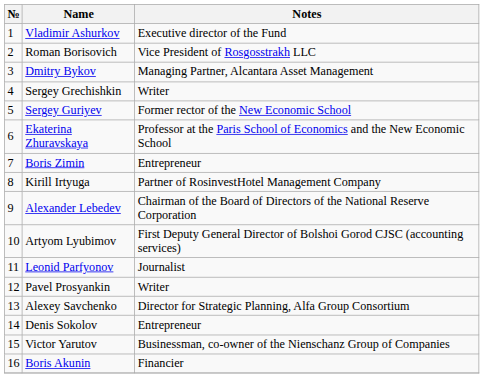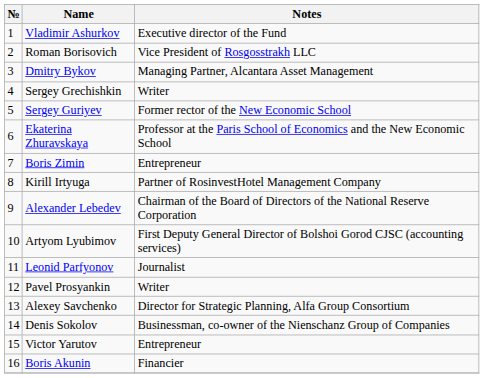Denis Sokolov | Notes: Entrepreneur -> Businessman, co-owner of the Nienschanz Group of Companies
Victor Yarutov | Notes: Businessman, co-owner of the Nienschanz Group of Companies -> Entrepreneur
